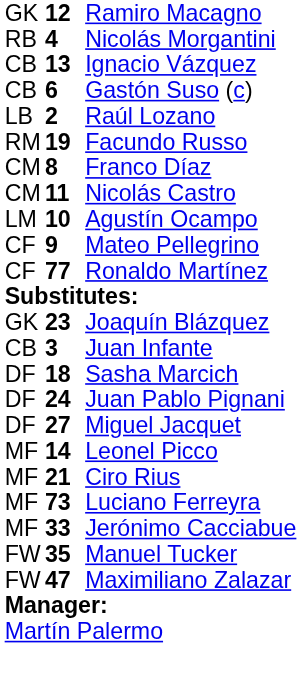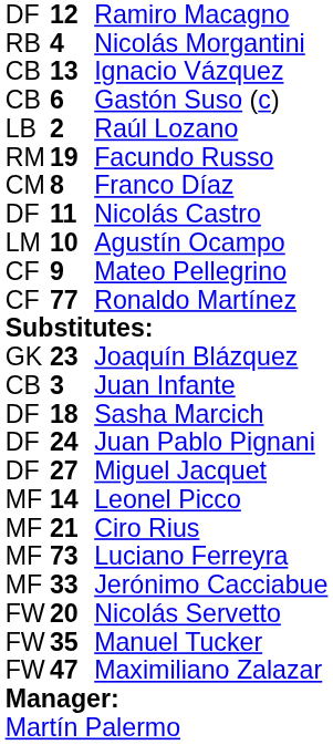Ramiro Macagno | column 1: GK -> DF
Nicolás Castro | column 1: CM -> DF
+ row: FW | 20 | Nicolás Servetto
